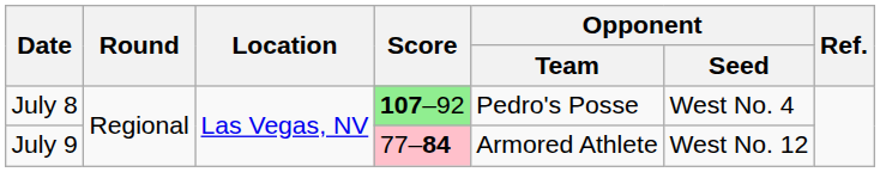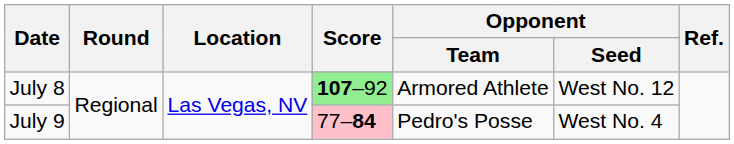July 8 | Opponent / Team: Pedro's Posse -> Armored Athlete
July 8 | Opponent / Seed: West No. 4 -> West No. 12
July 9 | Opponent / Team: Armored Athlete -> Pedro's Posse
July 9 | Opponent / Seed: West No. 12 -> West No. 4
